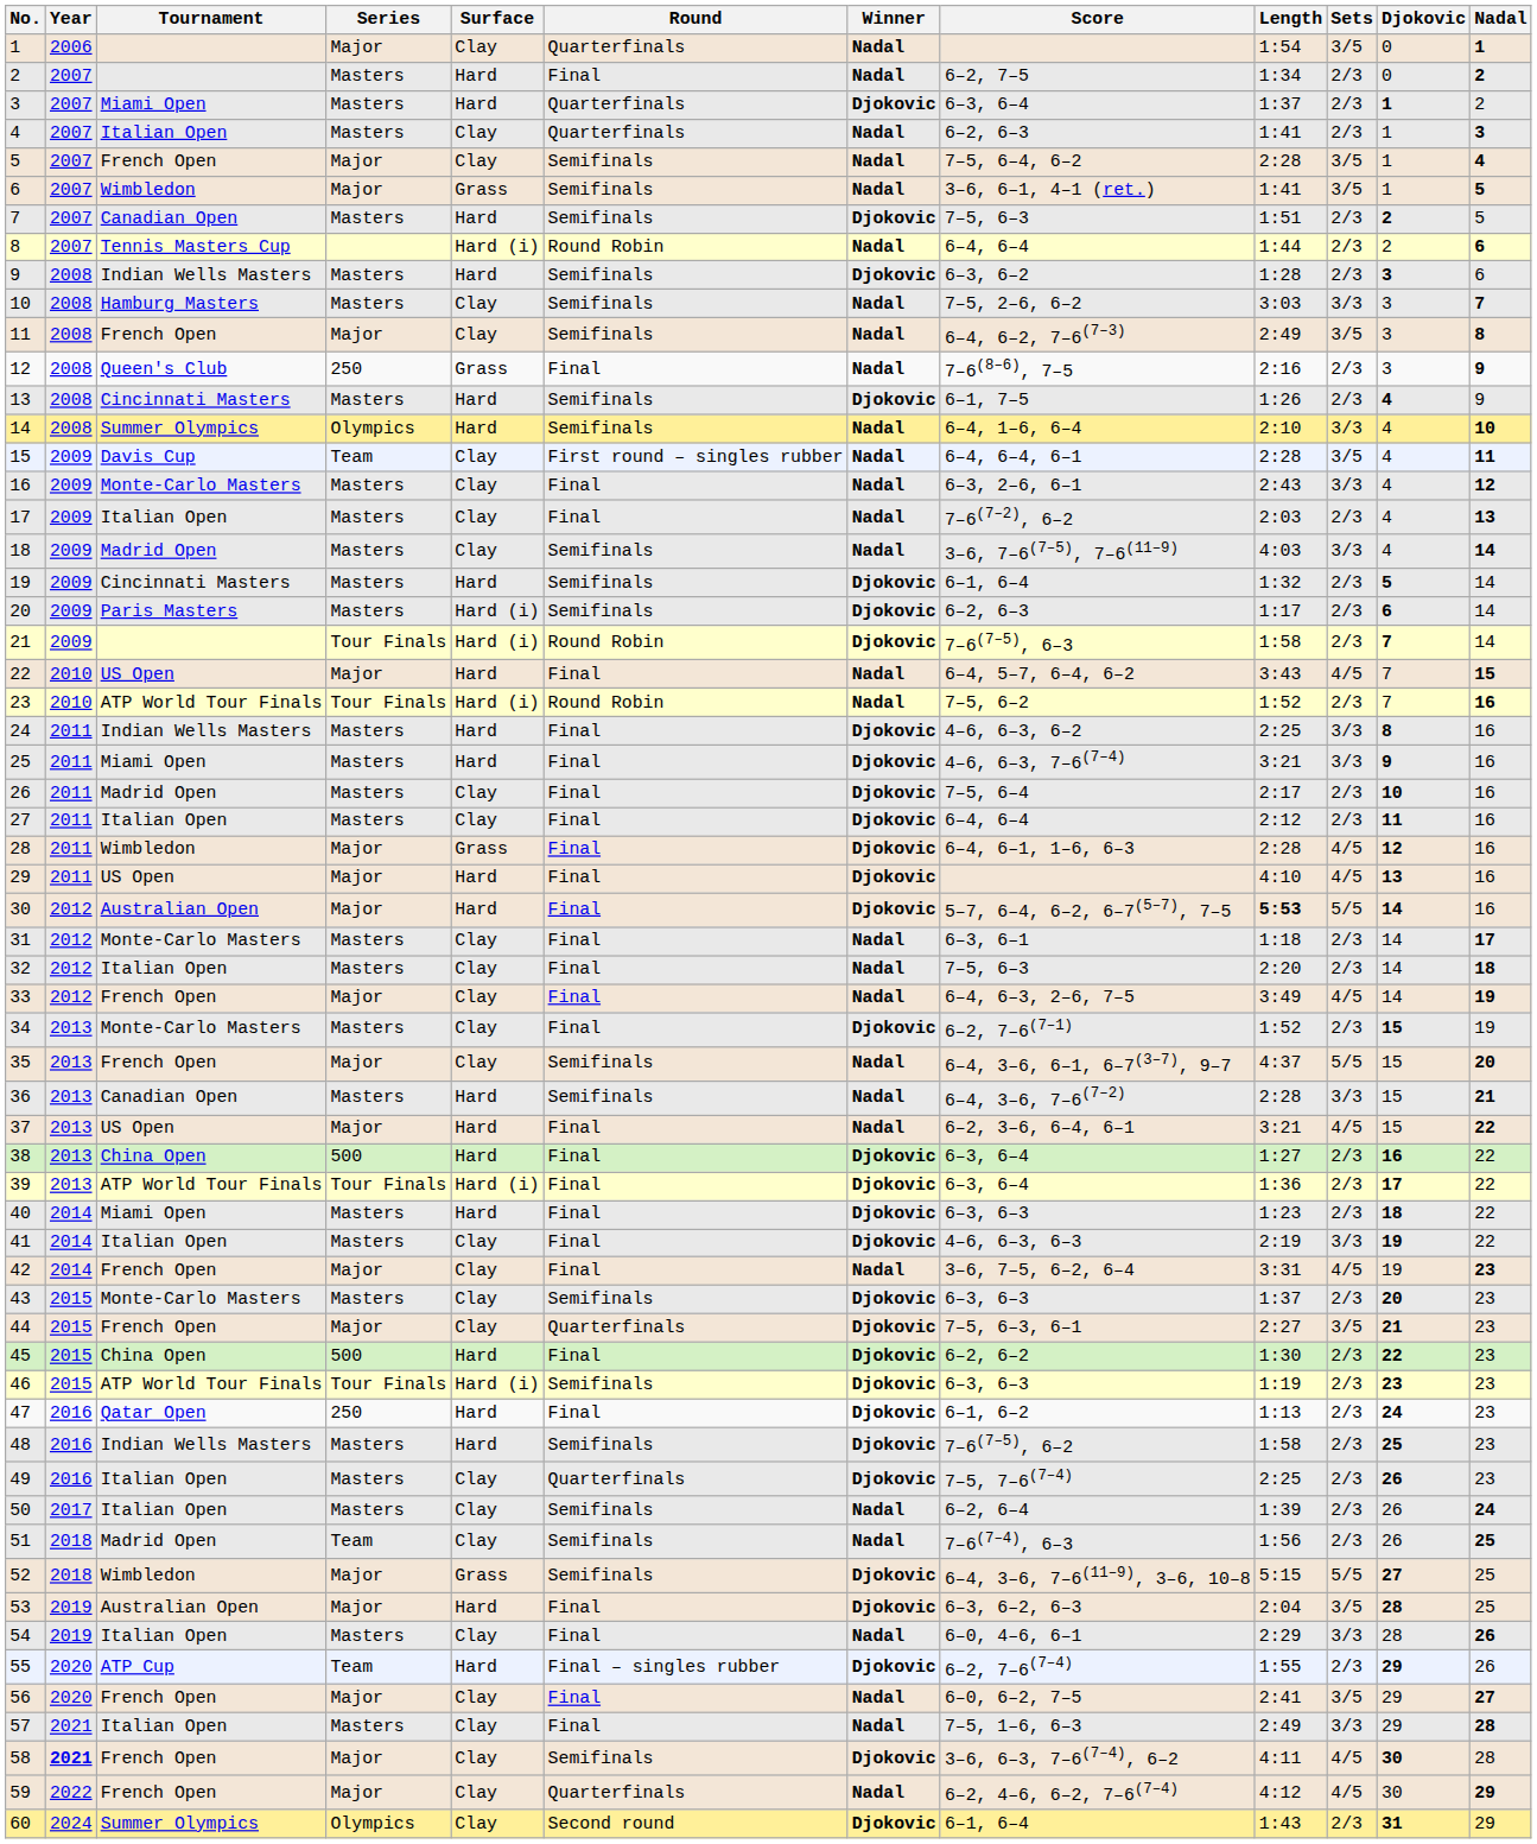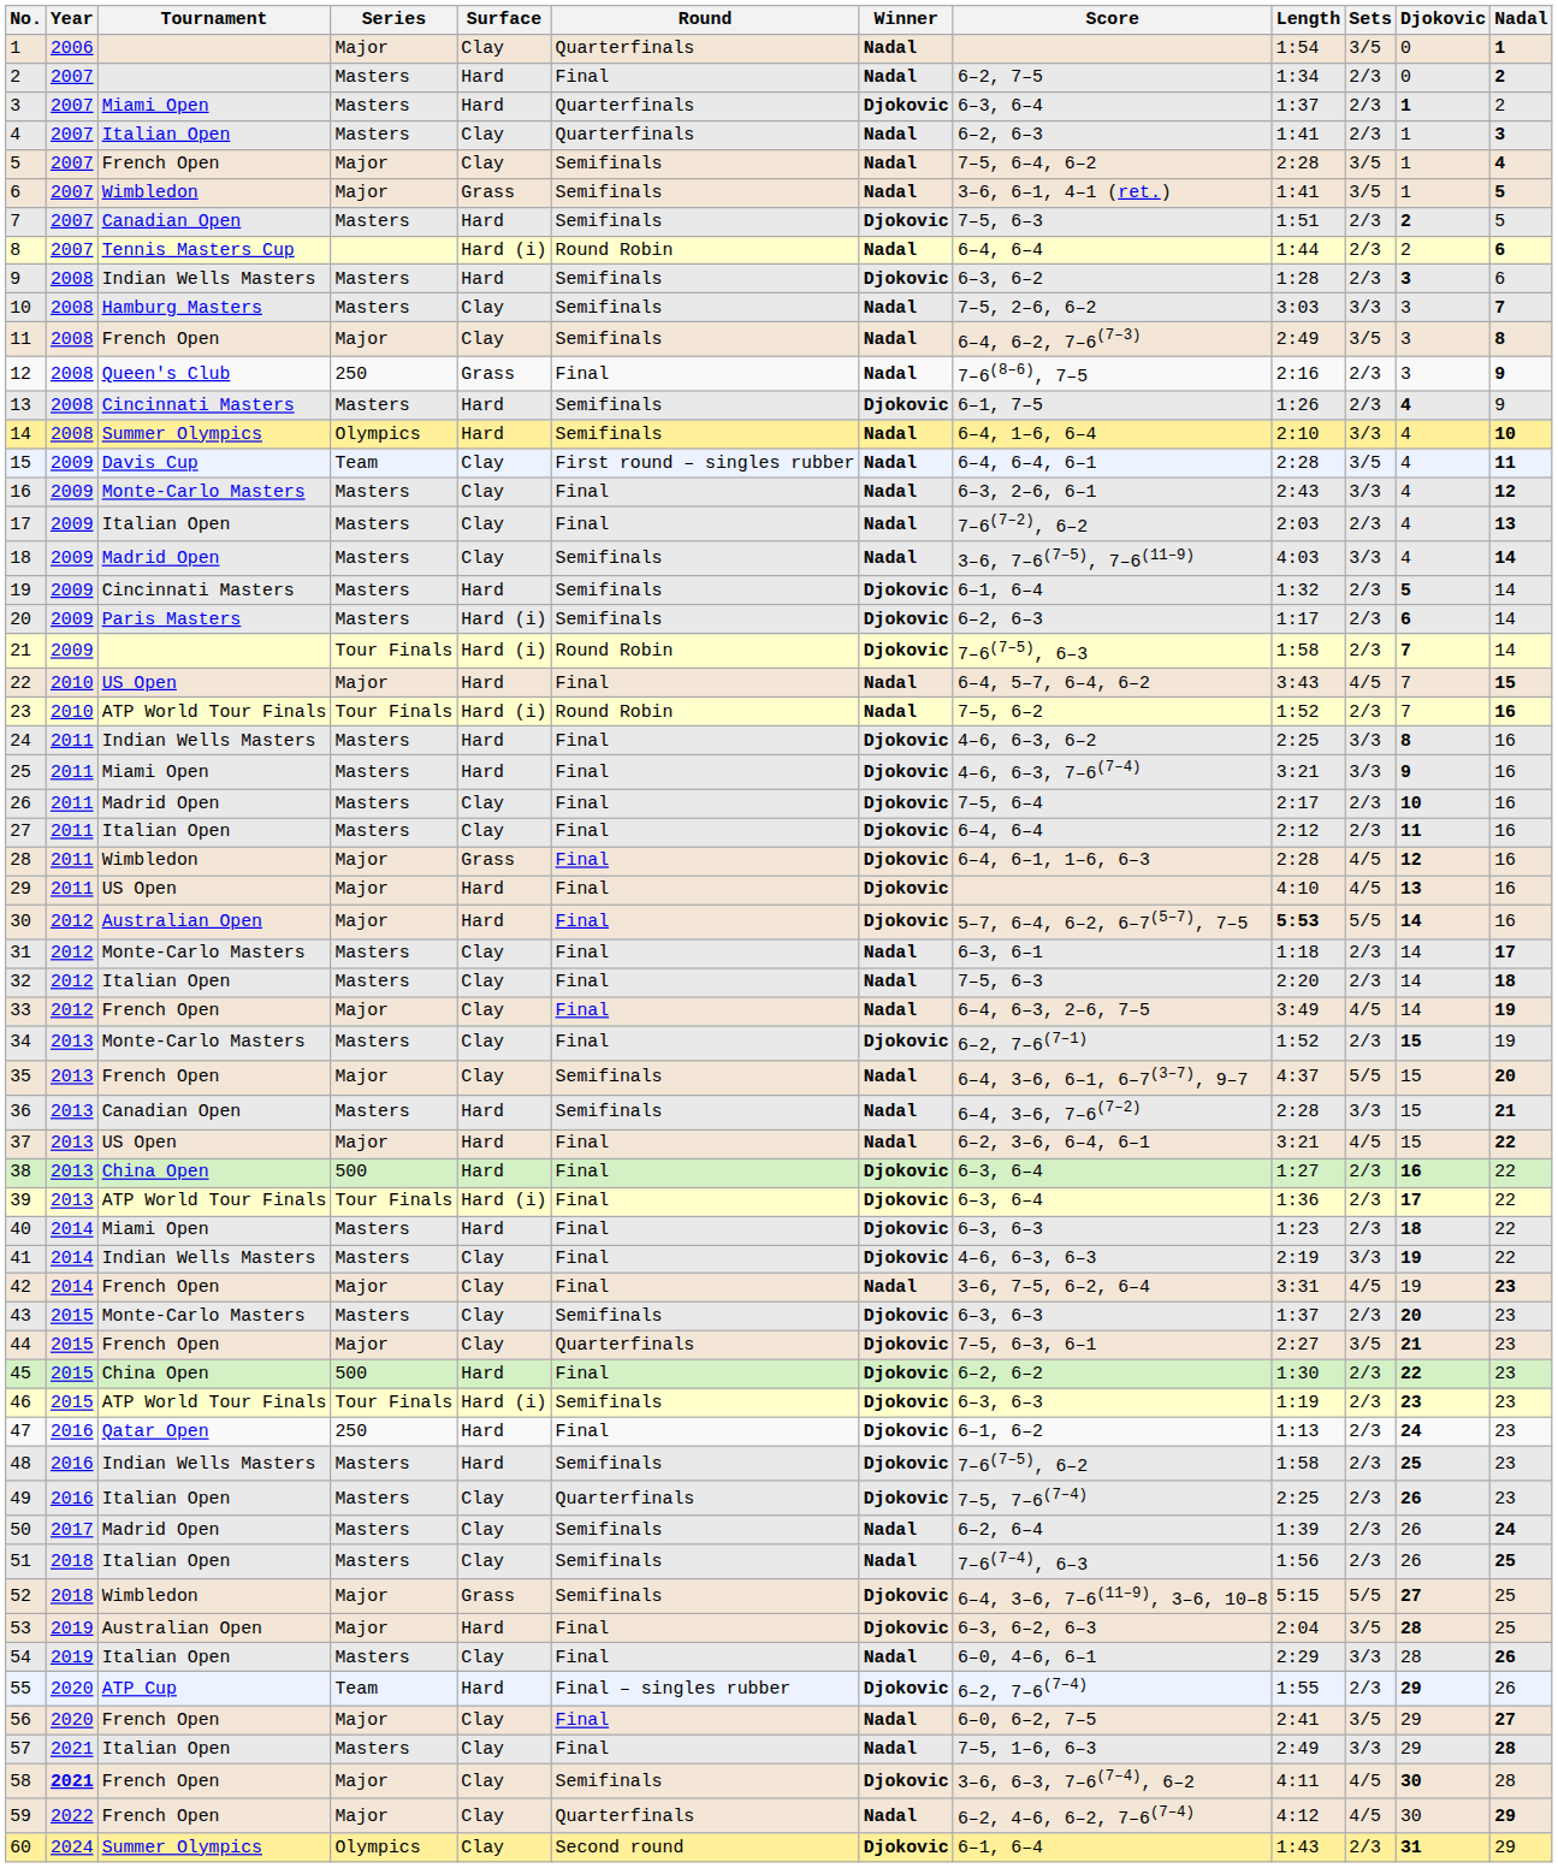41 | Tournament: Italian Open -> Indian Wells Masters
50 | Tournament: Italian Open -> Madrid Open
51 | Tournament: Madrid Open -> Italian Open
51 | Series: Team -> Masters
